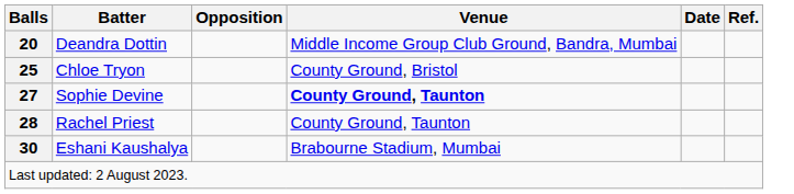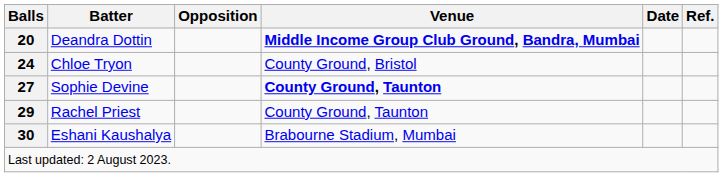Deandra Dottin | Venue: normal -> bold
Chloe Tryon | Balls: 25 -> 24
Rachel Priest | Balls: 28 -> 29
